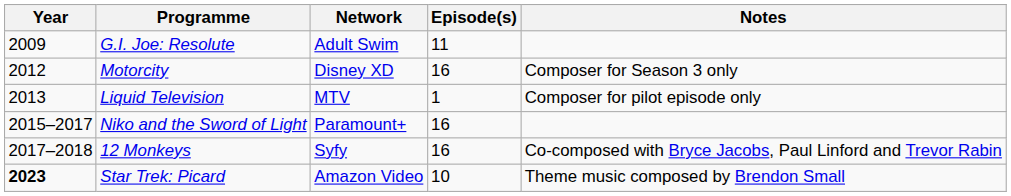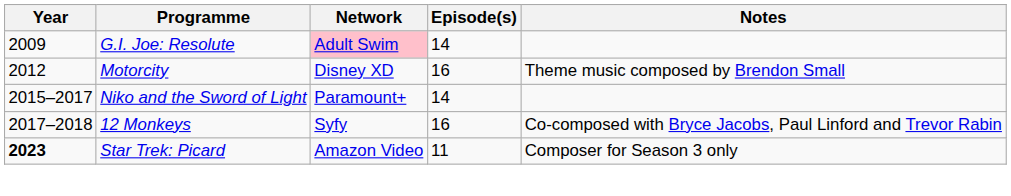G.I. Joe: Resolute | Network: no background -> pink background
G.I. Joe: Resolute | Episode(s): 11 -> 14
Motorcity | Notes: Composer for Season 3 only -> Theme music composed by Brendon Small
- row: 2013 | Liquid Television | MTV | 1 | Composer for pilot episode only
Niko and the Sword of Light | Episode(s): 16 -> 14
Star Trek: Picard | Episode(s): 10 -> 11
Star Trek: Picard | Notes: Theme music composed by Brendon Small -> Composer for Season 3 only
